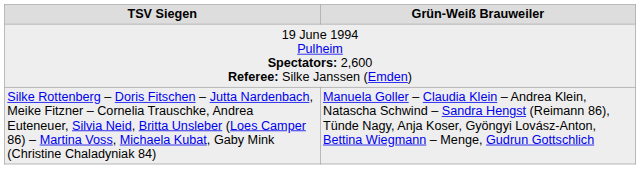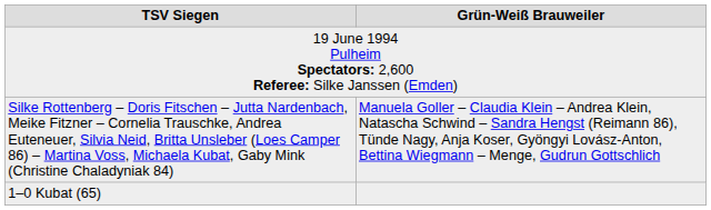+ row: 1–0 Kubat (65)
